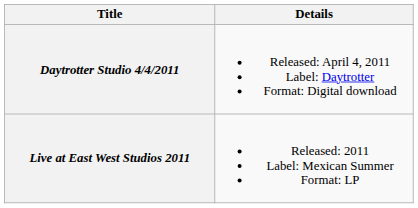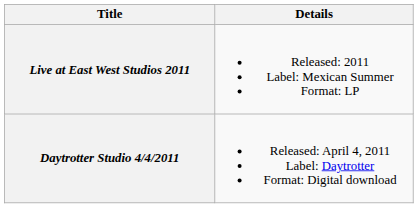rows swapped: Live at East West Studios 2011 <-> Daytrotter Studio 4/4/2011
